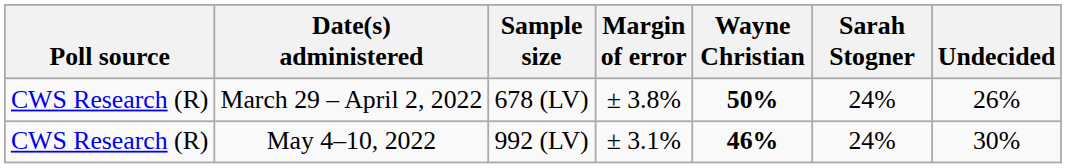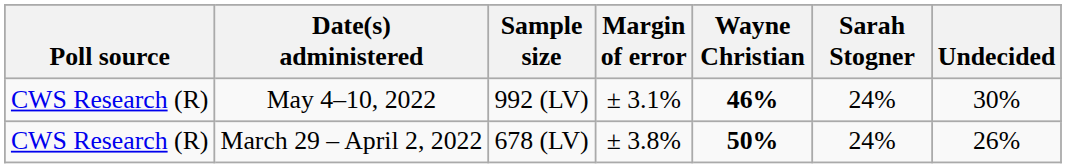rows swapped: May 4–10, 2022 <-> March 29 – April 2, 2022
